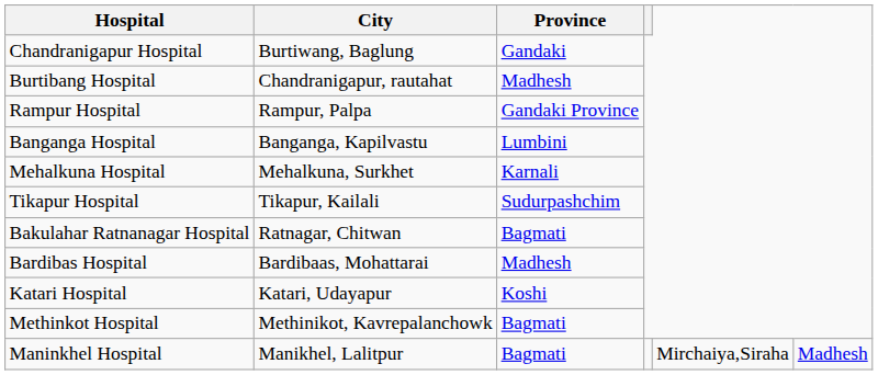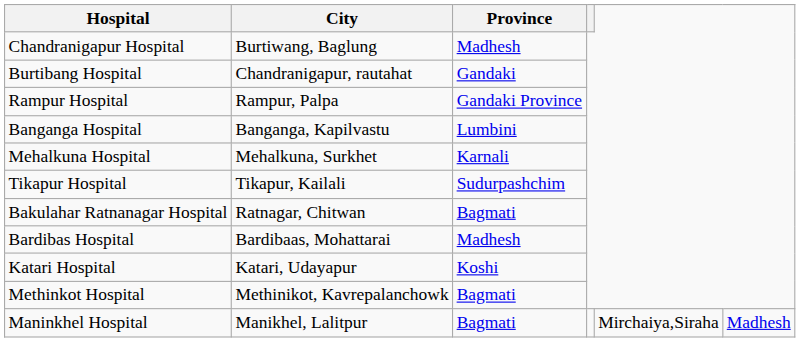Chandranigapur Hospital | Province: Gandaki -> Madhesh
Burtibang Hospital | Province: Madhesh -> Gandaki
